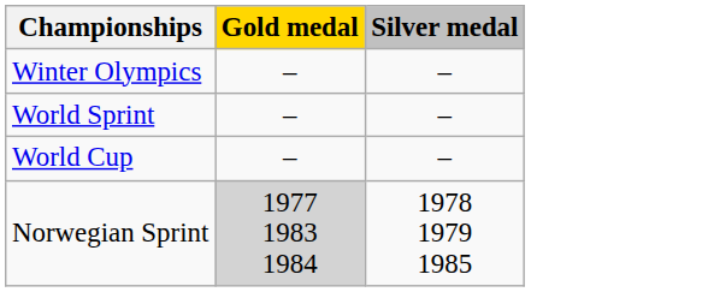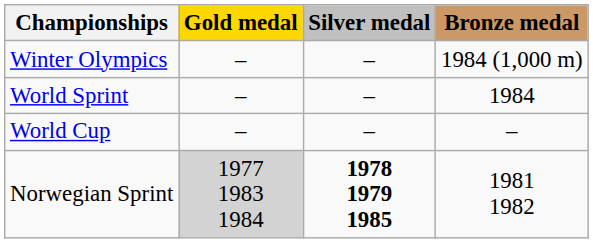+ column: Bronze medal | 1984 (1,000 m) | 1984 | – | 1981 1982
Norwegian Sprint | Silver medal: normal -> bold
